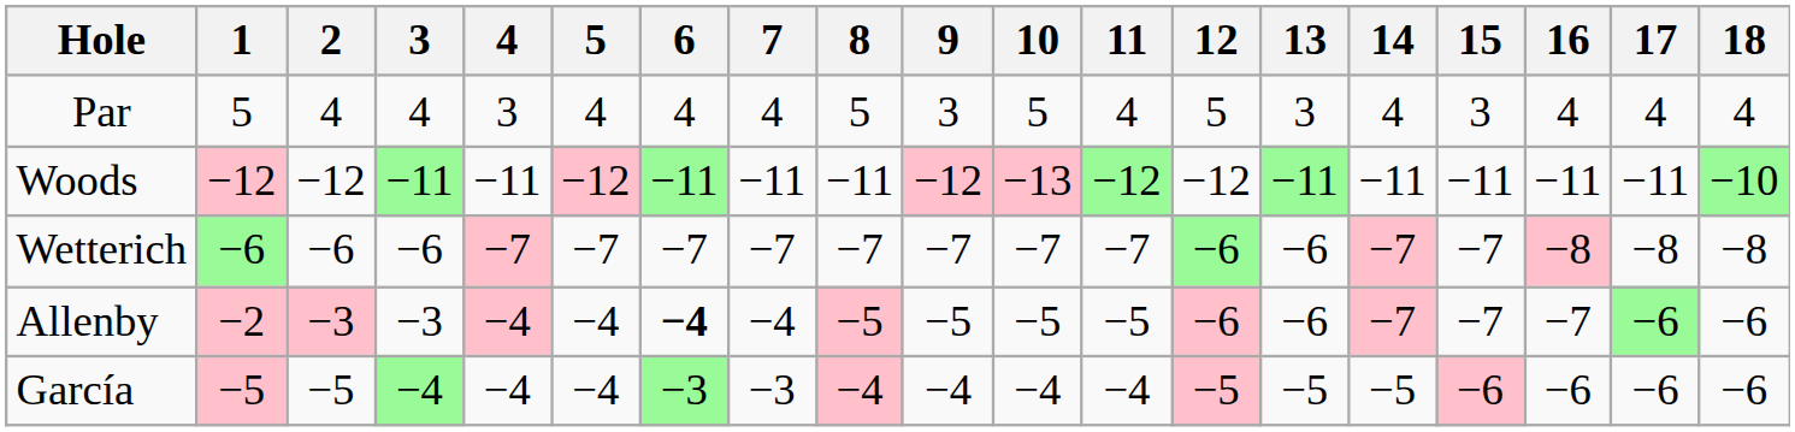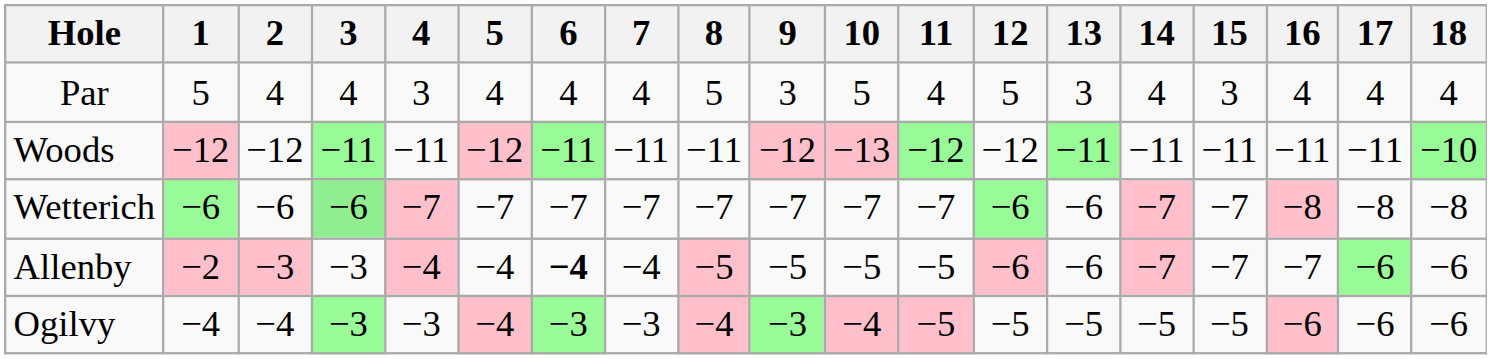Wetterich | 3: no background -> lightgreen background
- row: García | −5 | −5 | −4 | −4 | −4 | −3 | −3 | −4 | −4 | −4 | −4 | −5 | −5 | −5 | −6 | −6 | −6 | −6
+ row: Ogilvy | −4 | −4 | −3 | −3 | −4 | −3 | −3 | −4 | −3 | −4 | −5 | −5 | −5 | −5 | −5 | −6 | −6 | −6
